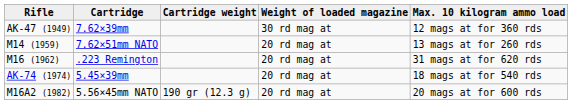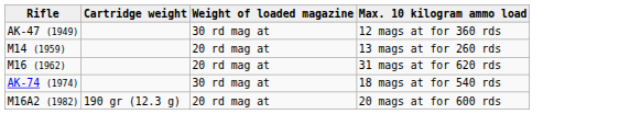- column: Cartridge | 7.62×39mm | 7.62×51mm NATO | .223 Remington | 5.45×39mm | 5.56×45mm NATO
AK-74 (1974) | Weight of loaded magazine: 20 rd mag at -> 30 rd mag at
